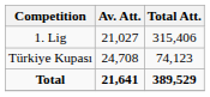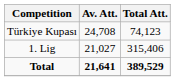rows swapped: 1. Lig <-> Türkiye Kupası
